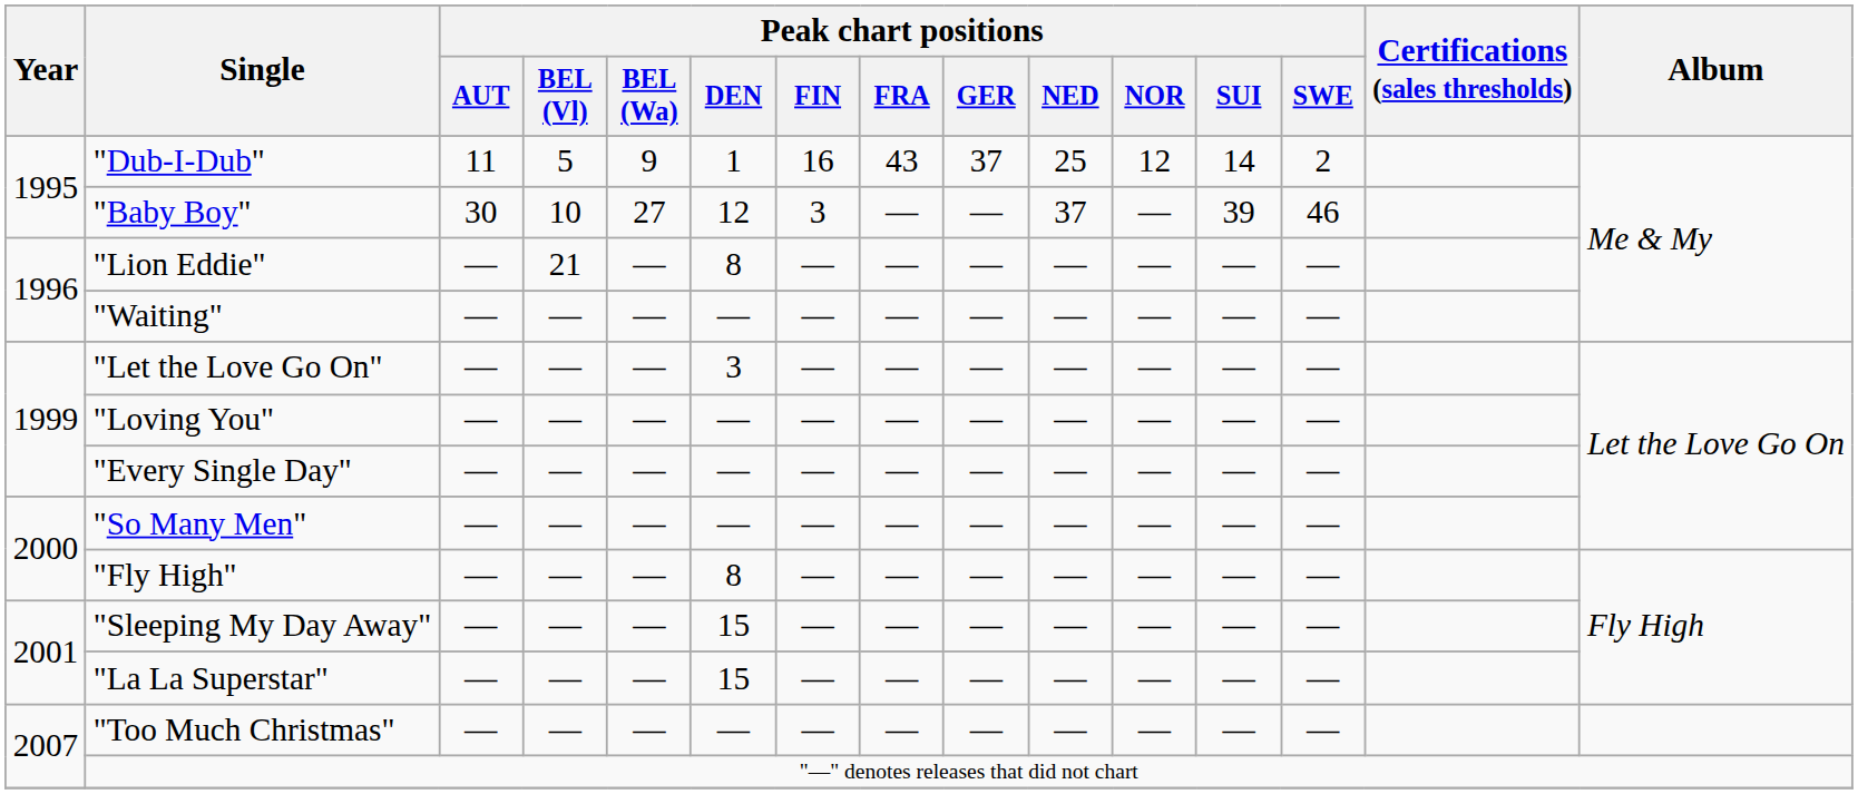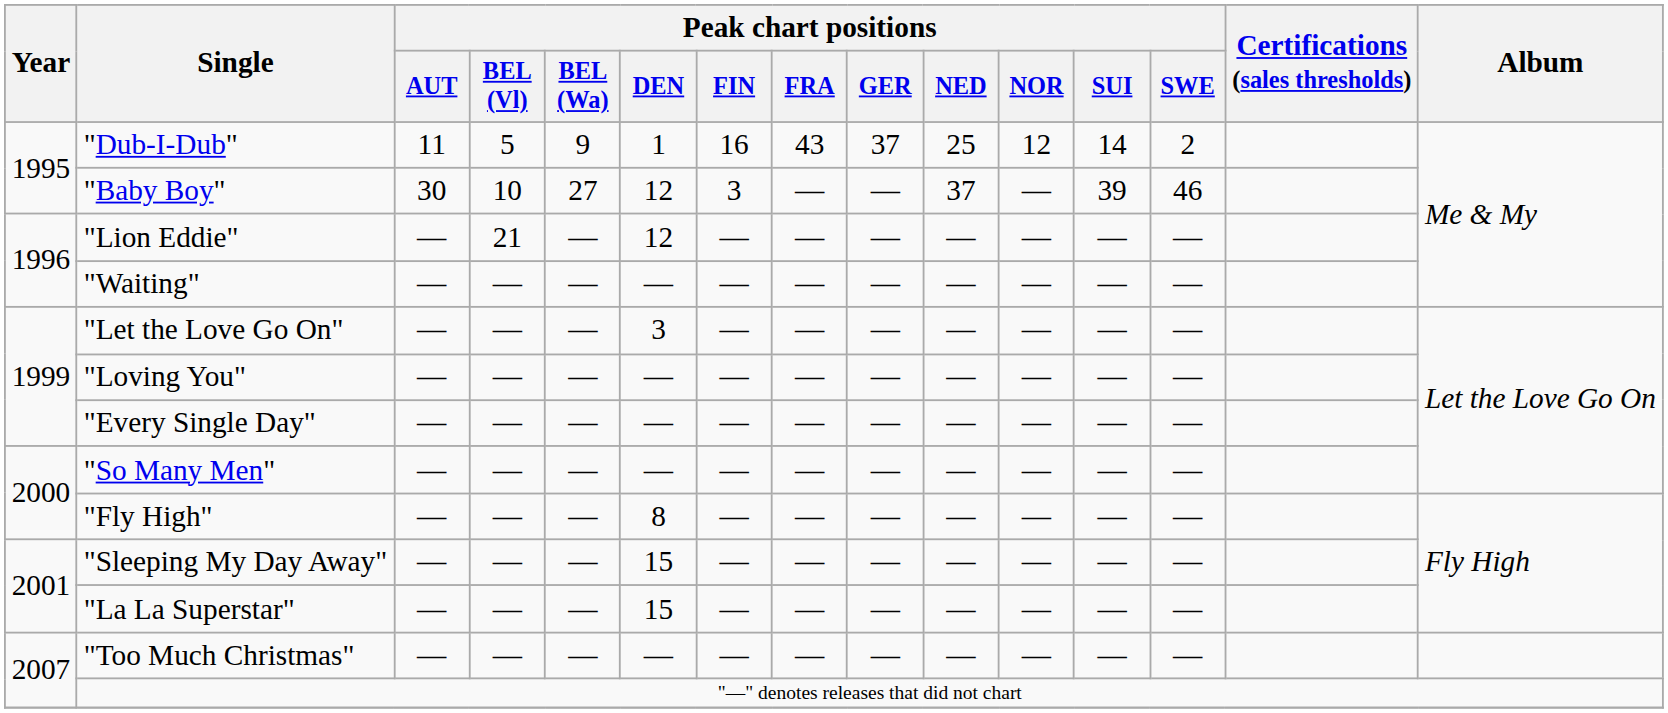"Lion Eddie" | Peak chart positions / DEN: 8 -> 12
